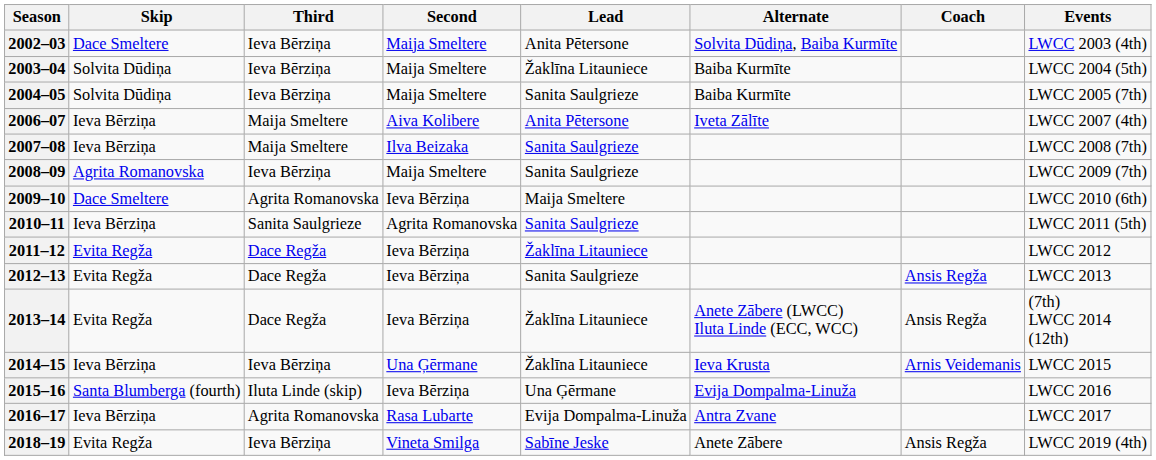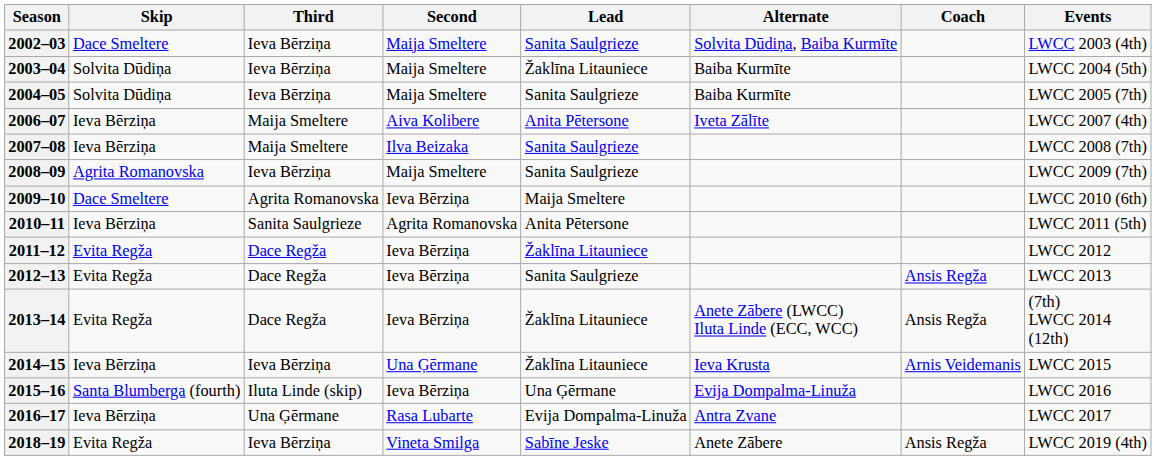2002–03 | Lead: Anita Pētersone -> Sanita Saulgrieze
2010–11 | Lead: Sanita Saulgrieze -> Anita Pētersone
2016–17 | Third: Agrita Romanovska -> Una Ģērmane
